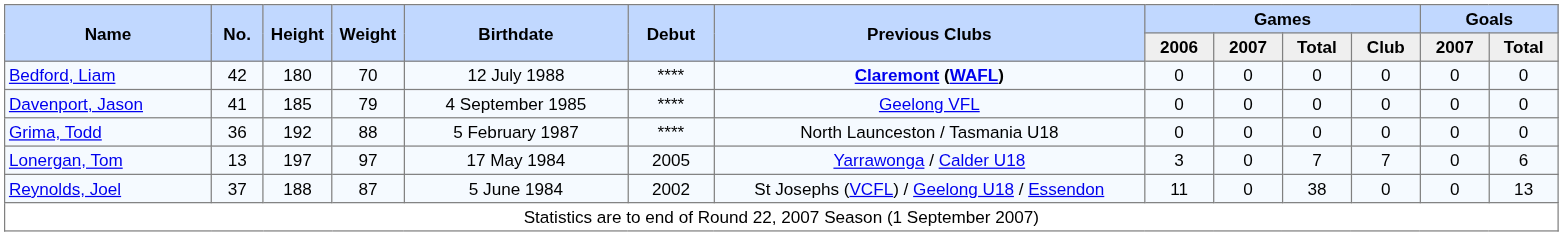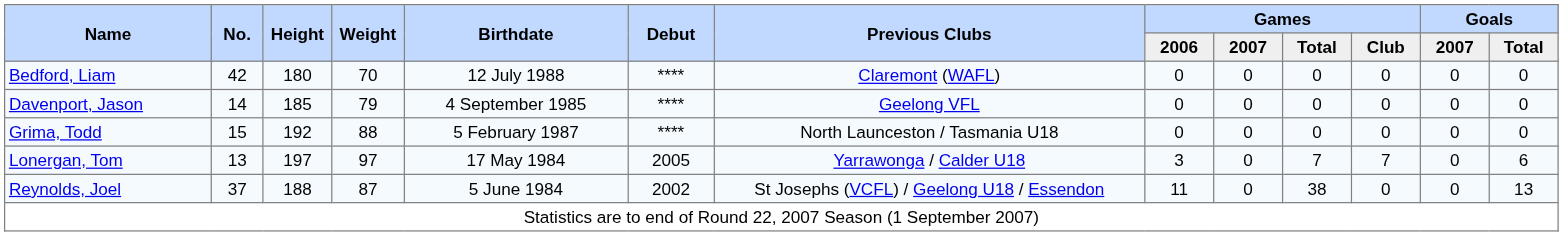Bedford, Liam | Previous Clubs: bold -> normal
Davenport, Jason | No.: 41 -> 14
Grima, Todd | No.: 36 -> 15
